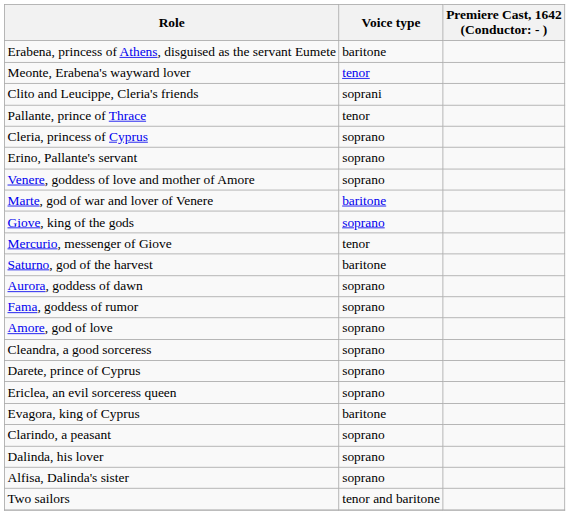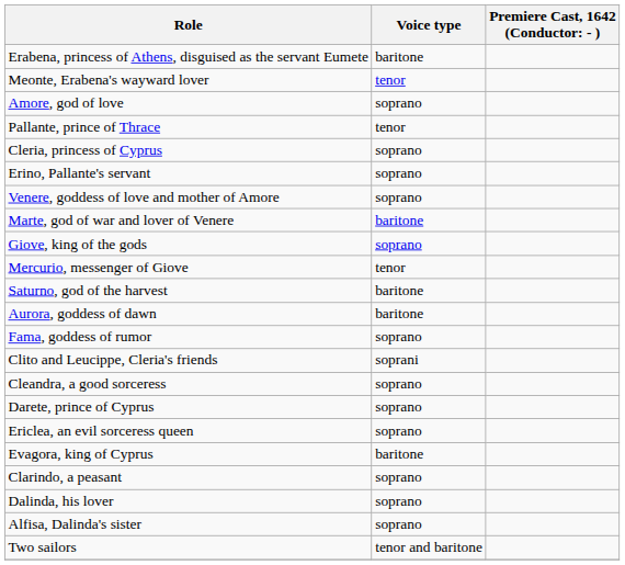rows swapped: Amore, god of love <-> Clito and Leucippe, Cleria's friends
Aurora, goddess of dawn | Voice type: soprano -> baritone
